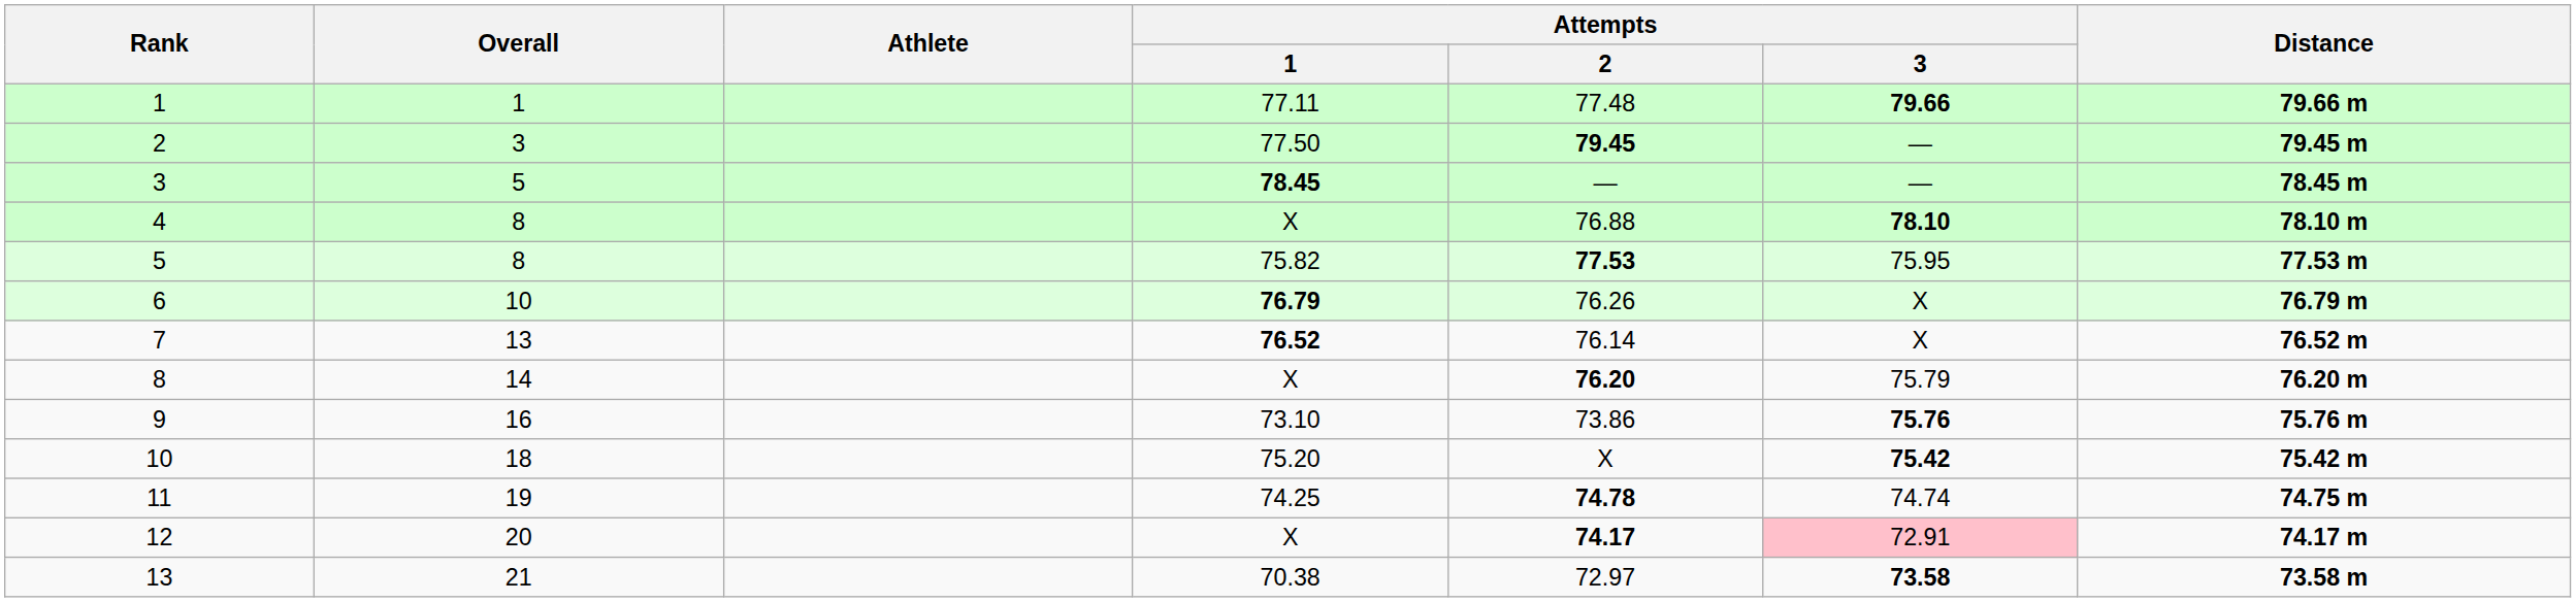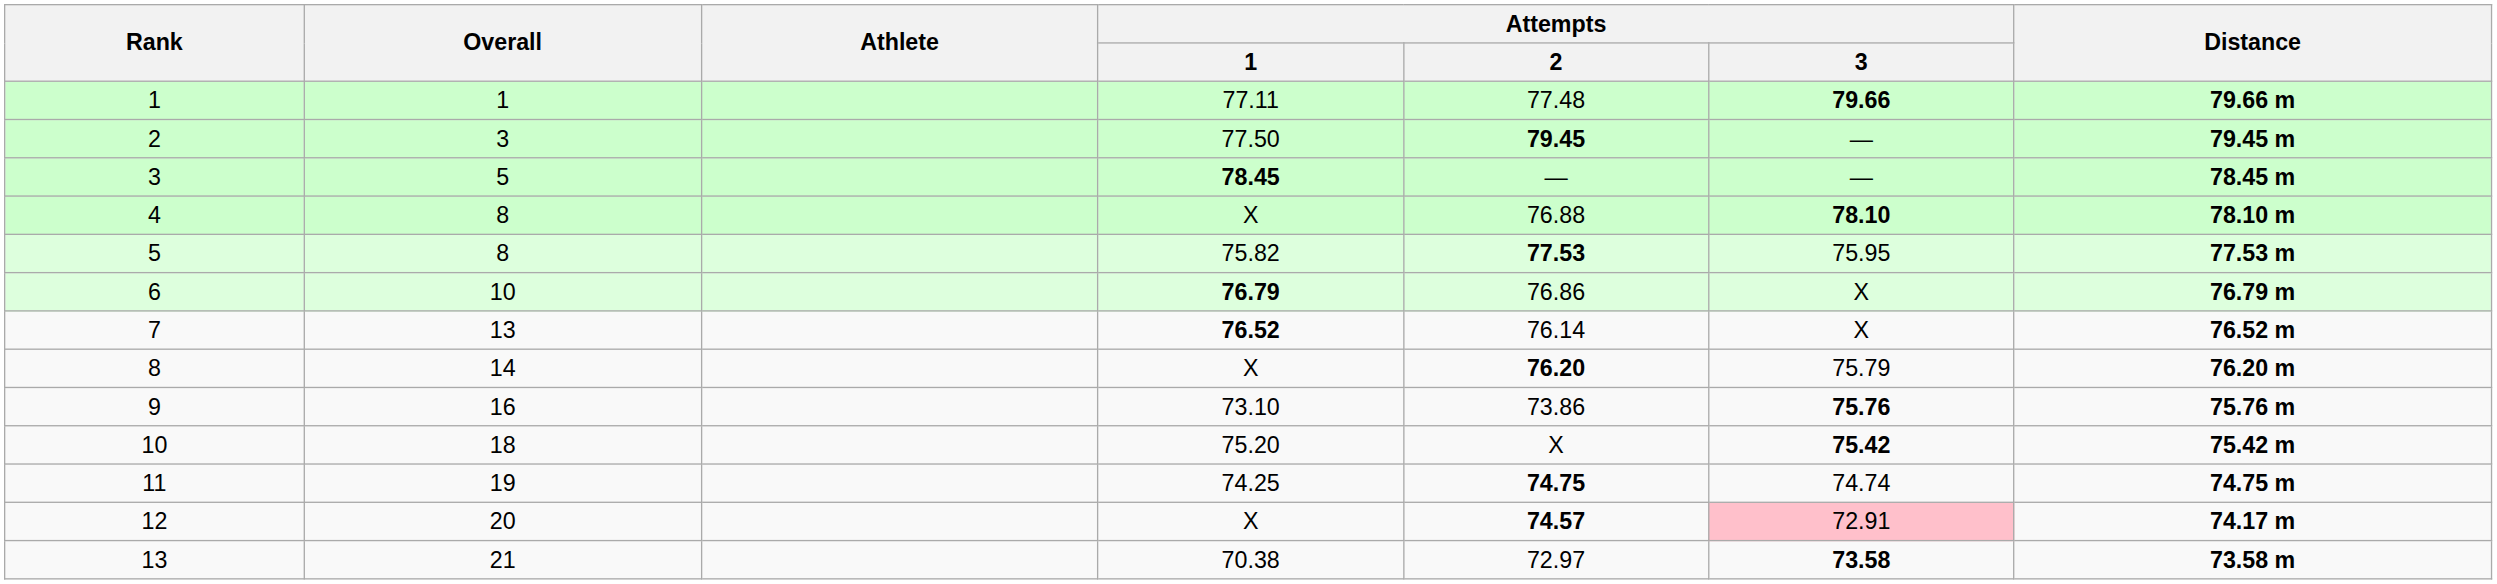6 | Attempts / 2: 76.26 -> 76.86
11 | Attempts / 2: 74.78 -> 74.75
12 | Attempts / 2: 74.17 -> 74.57
